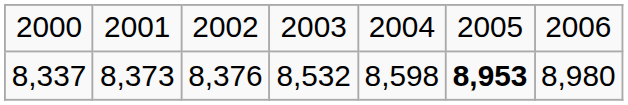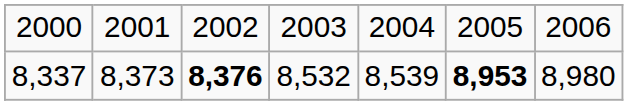8,337 | column 3: normal -> bold
8,337 | column 5: 8,598 -> 8,539
